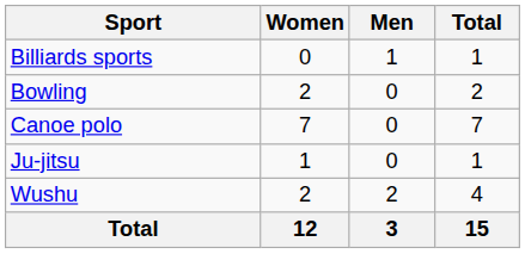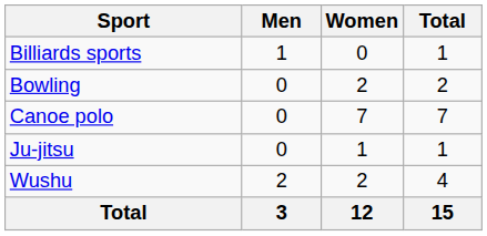columns swapped: Men <-> Women
